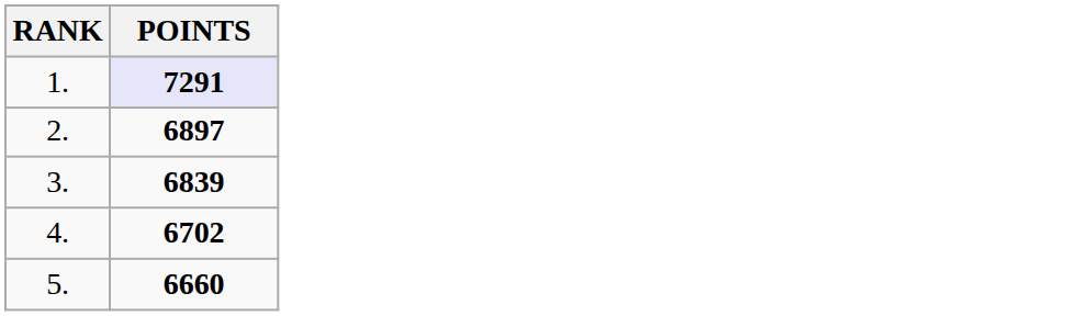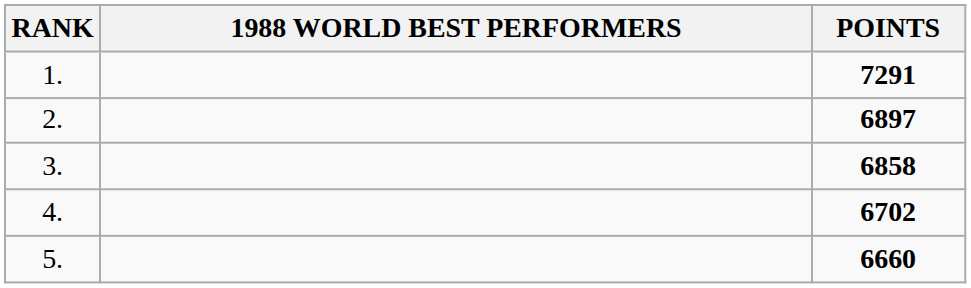+ column: 1988 WORLD BEST PERFORMERS
1. | POINTS: lavender background -> no background
3. | POINTS: 6839 -> 6858
